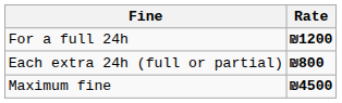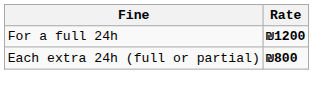- row: Maximum fine | ₪4500
